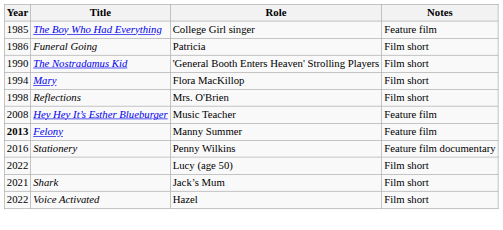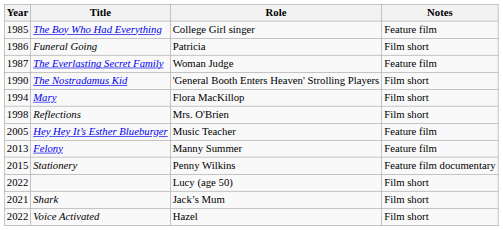+ row: 1987 | The Everlasting Secret Family | Woman Judge | Feature film
Hey Hey It’s Esther Blueburger | Year: 2008 -> 2005
Felony | Year: bold -> normal
Stationery | Year: 2016 -> 2015
